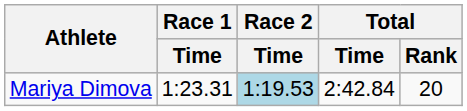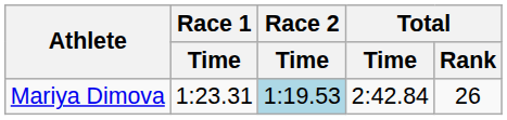Mariya Dimova | Total / Rank: 20 -> 26
